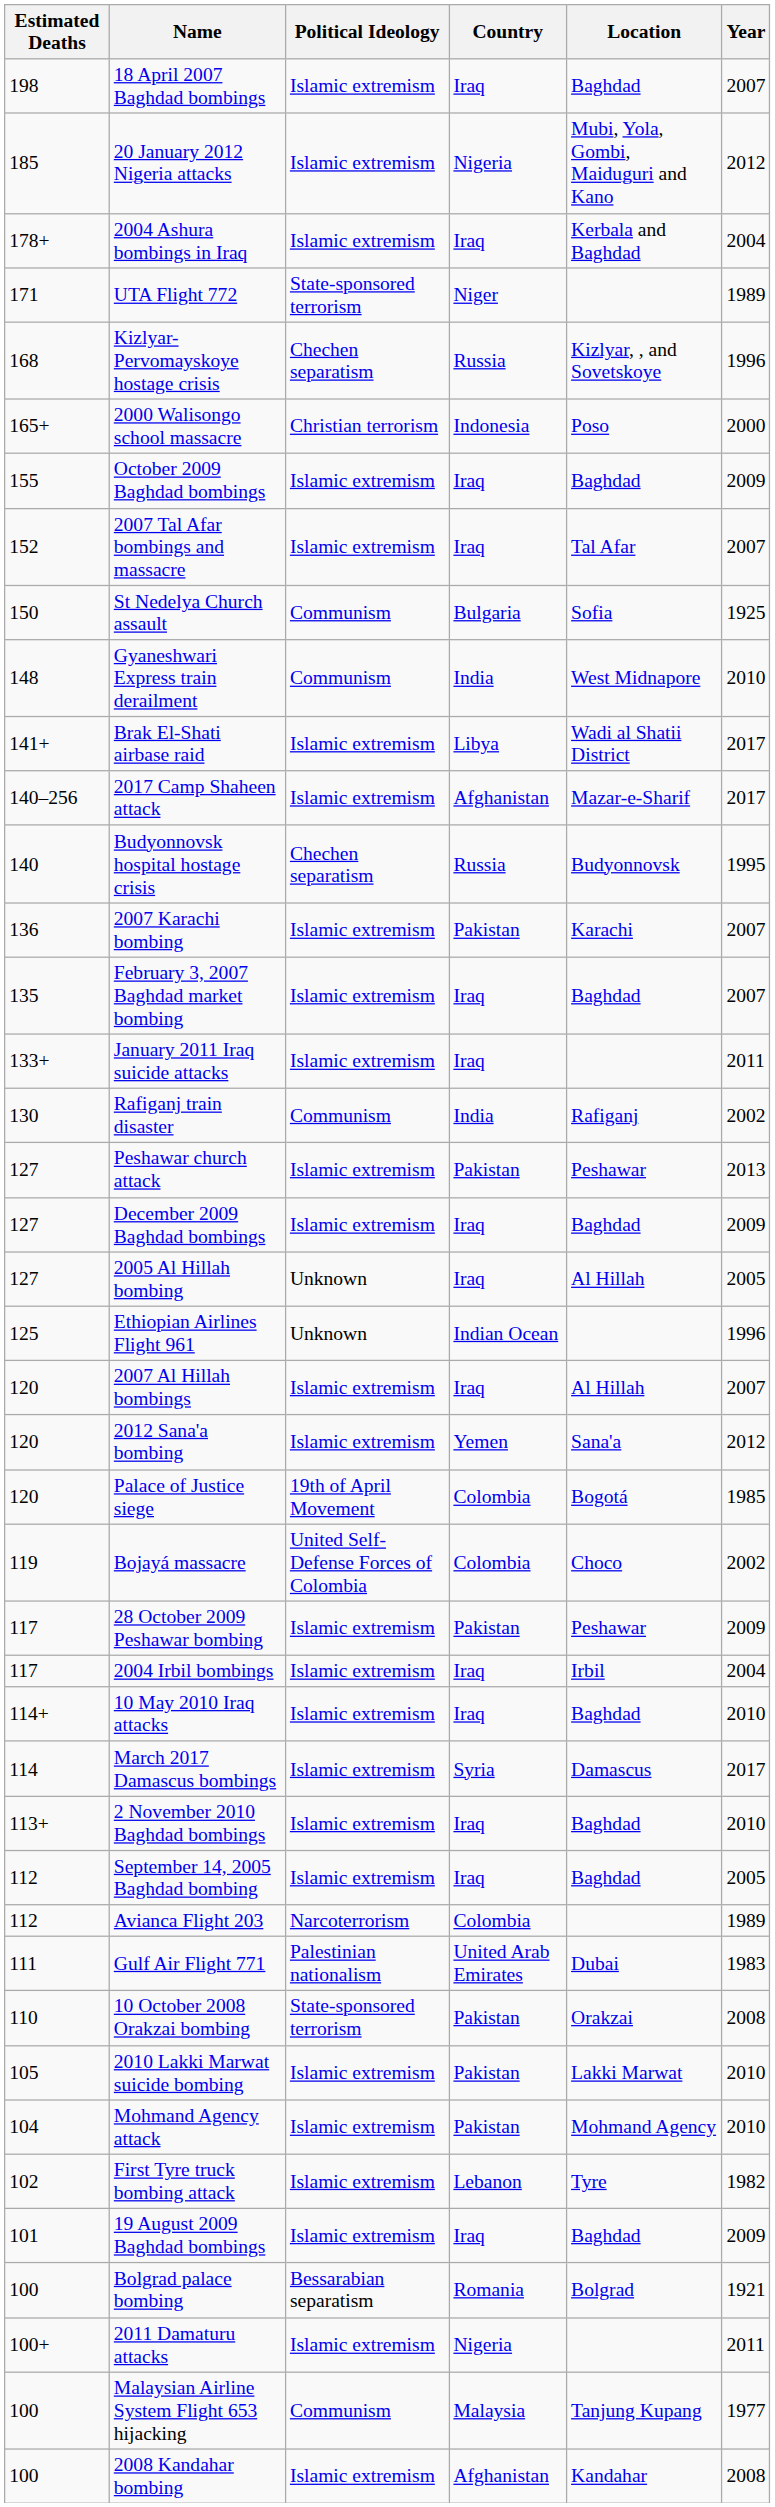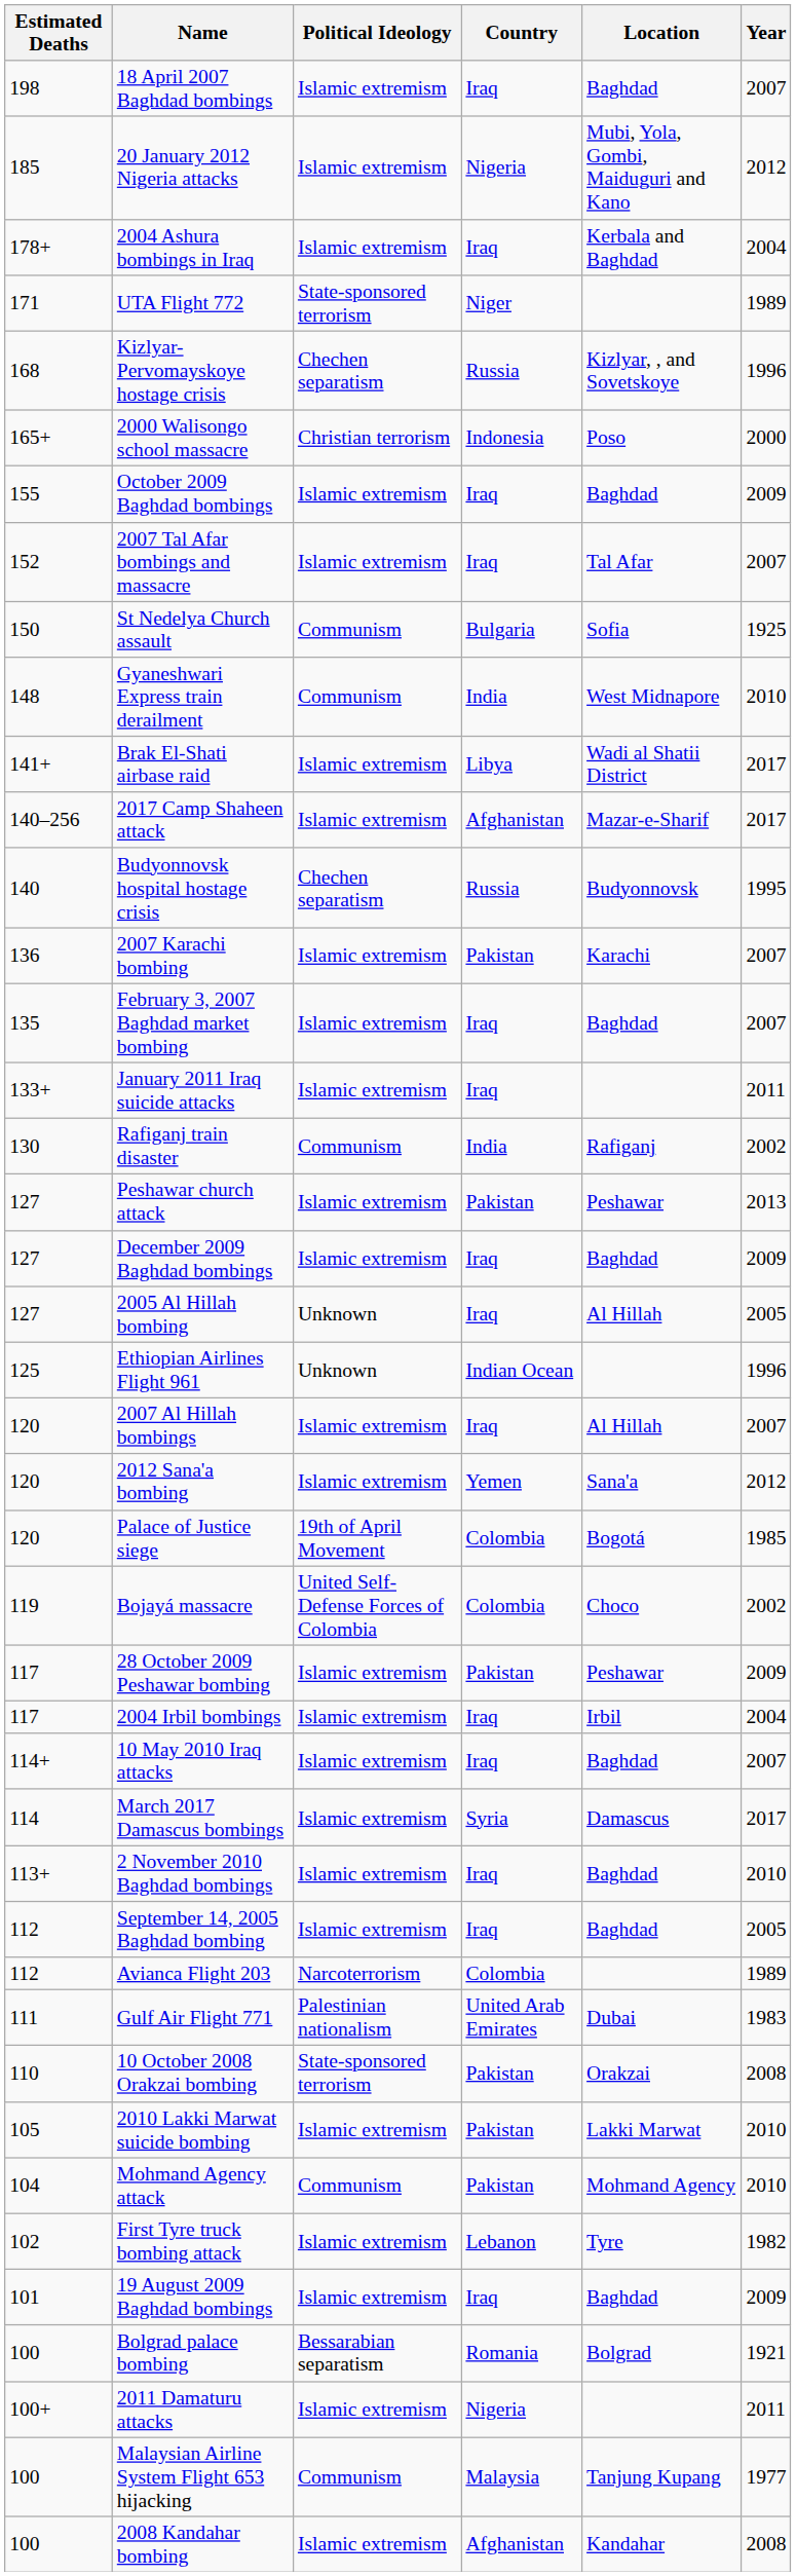10 May 2010 Iraq attacks | Year: 2010 -> 2007
Mohmand Agency attack | Political Ideology: Islamic extremism -> Communism
